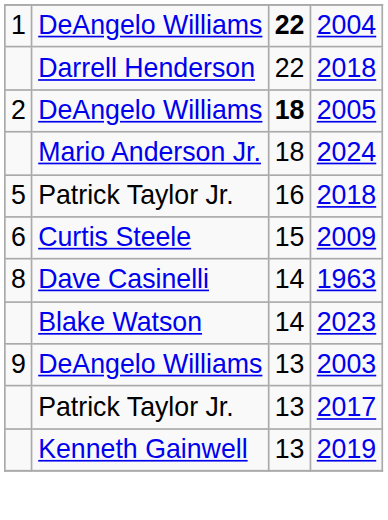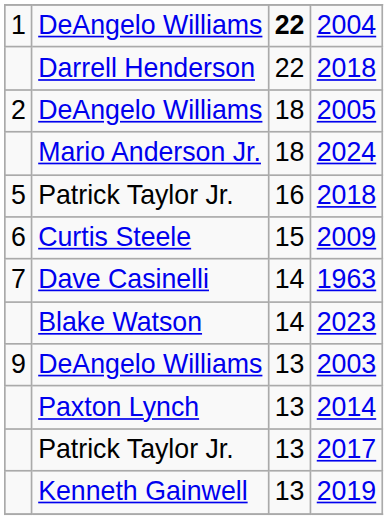2005 | column 3: bold -> normal
1963 | column 1: 8 -> 7
+ row: Paxton Lynch | 13 | 2014
